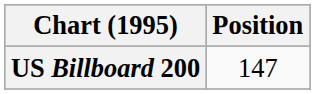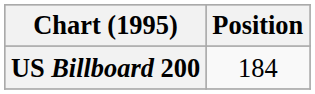US Billboard 200 | Position: 147 -> 184
